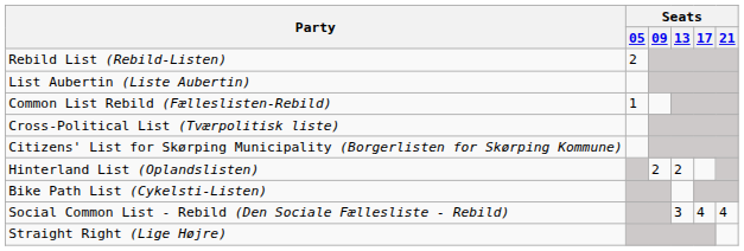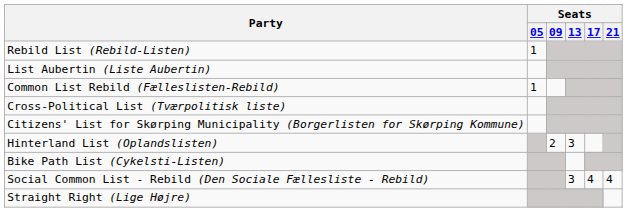Rebild List (Rebild-Listen) | Seats / 05: 2 -> 1
Hinterland List (Oplandslisten) | Seats / 13: 2 -> 3
